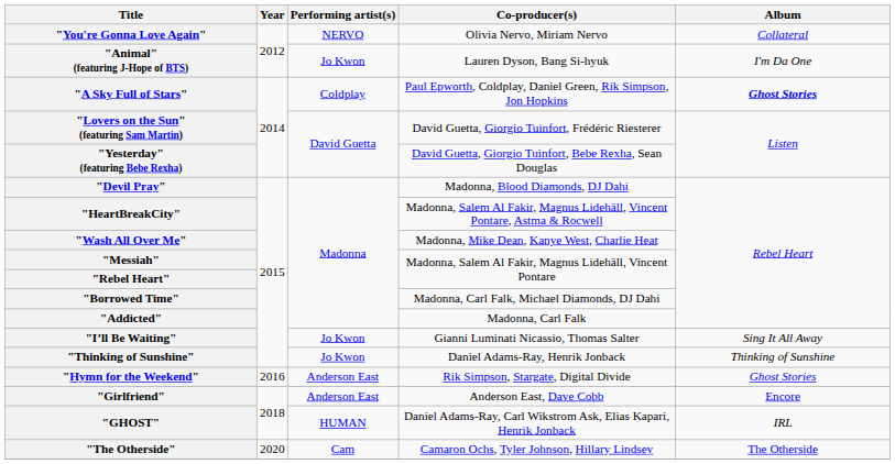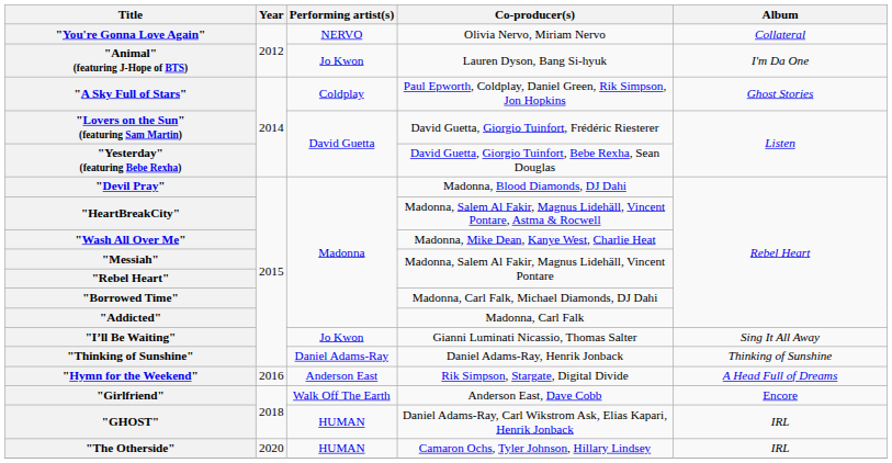"A Sky Full of Stars" | Album: bold -> normal
"Thinking of Sunshine" | Performing artist(s): Jo Kwon -> Daniel Adams-Ray
"Hymn for the Weekend" | Album: Ghost Stories -> A Head Full of Dreams
"Girlfriend" | Performing artist(s): Anderson East -> Walk Off The Earth
"The Otherside" | Performing artist(s): Cam -> HUMAN
"The Otherside" | Album: The Otherside -> IRL
